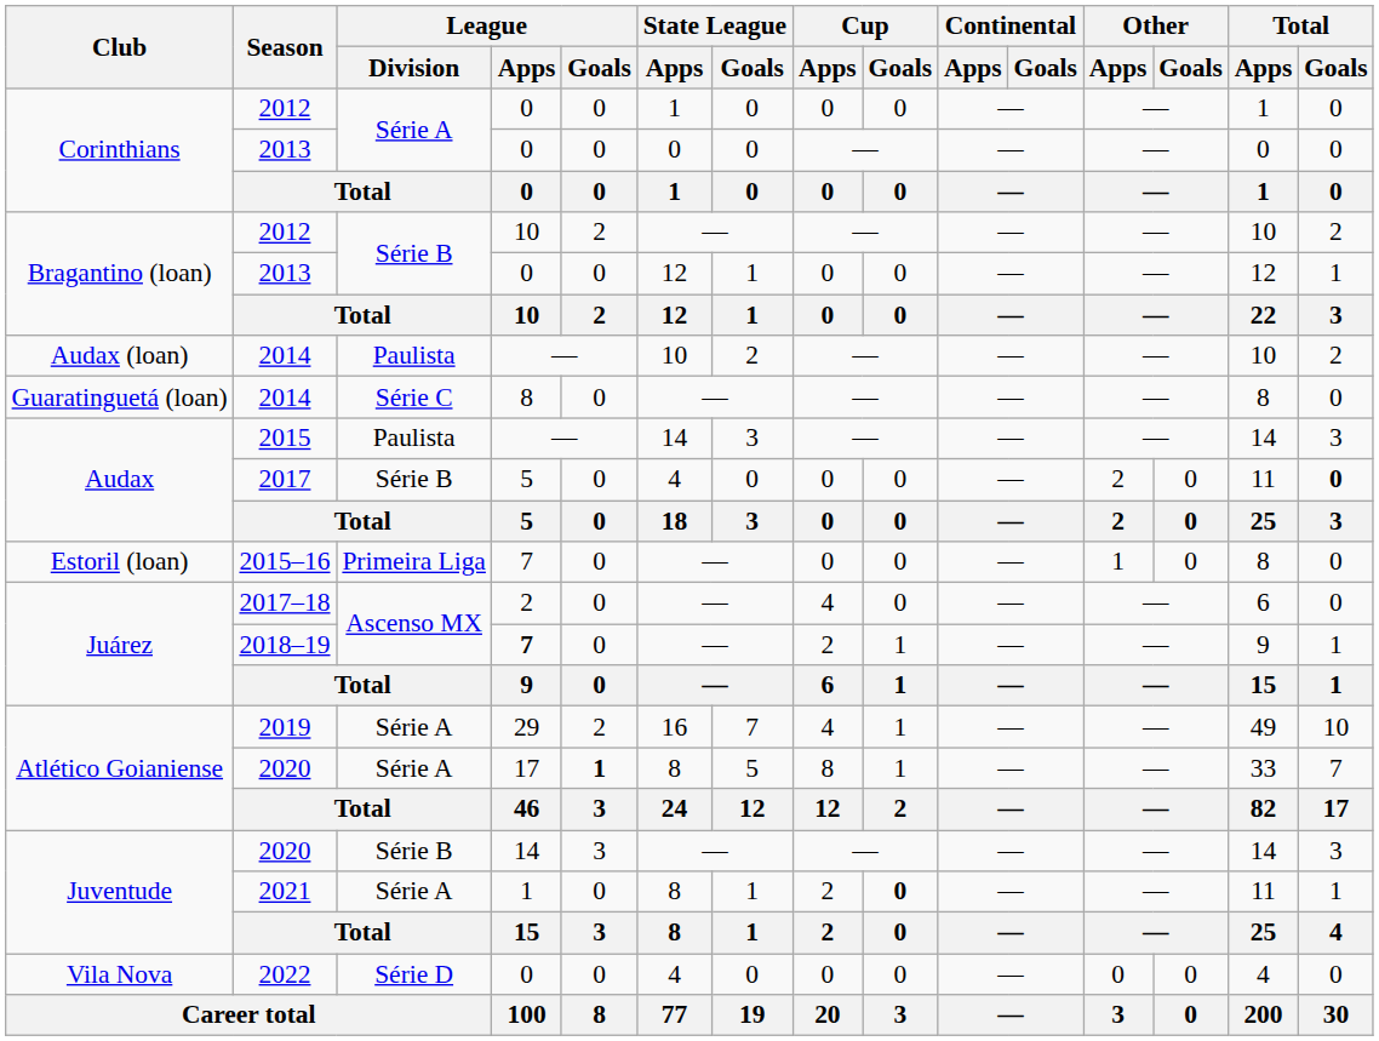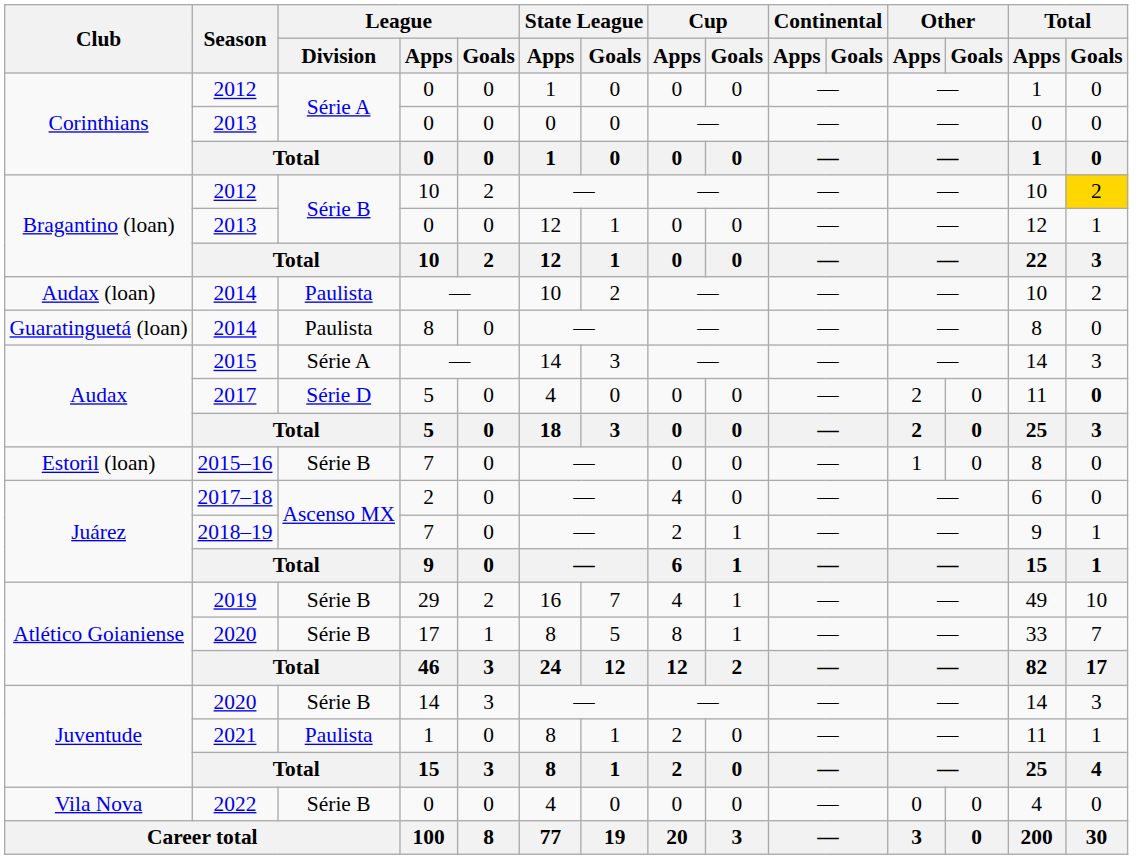Bragantino (loan) / 2012 | Total / Goals: no background -> gold background
Guaratinguetá (loan) / 2014 | League / Division: Série C -> Paulista
2015 | League / Division: Paulista -> Série A
2017 | League / Division: Série B -> Série D
2015–16 | League / Division: Primeira Liga -> Série B
2018–19 | League / Apps: bold -> normal
2019 | League / Division: Série A -> Série B
Atlético Goianiense / 2020 | League / Division: Série A -> Série B
Atlético Goianiense / 2020 | League / Goals: bold -> normal
2021 | League / Division: Série A -> Paulista
2021 | Cup / Goals: bold -> normal
2022 | League / Division: Série D -> Série B
